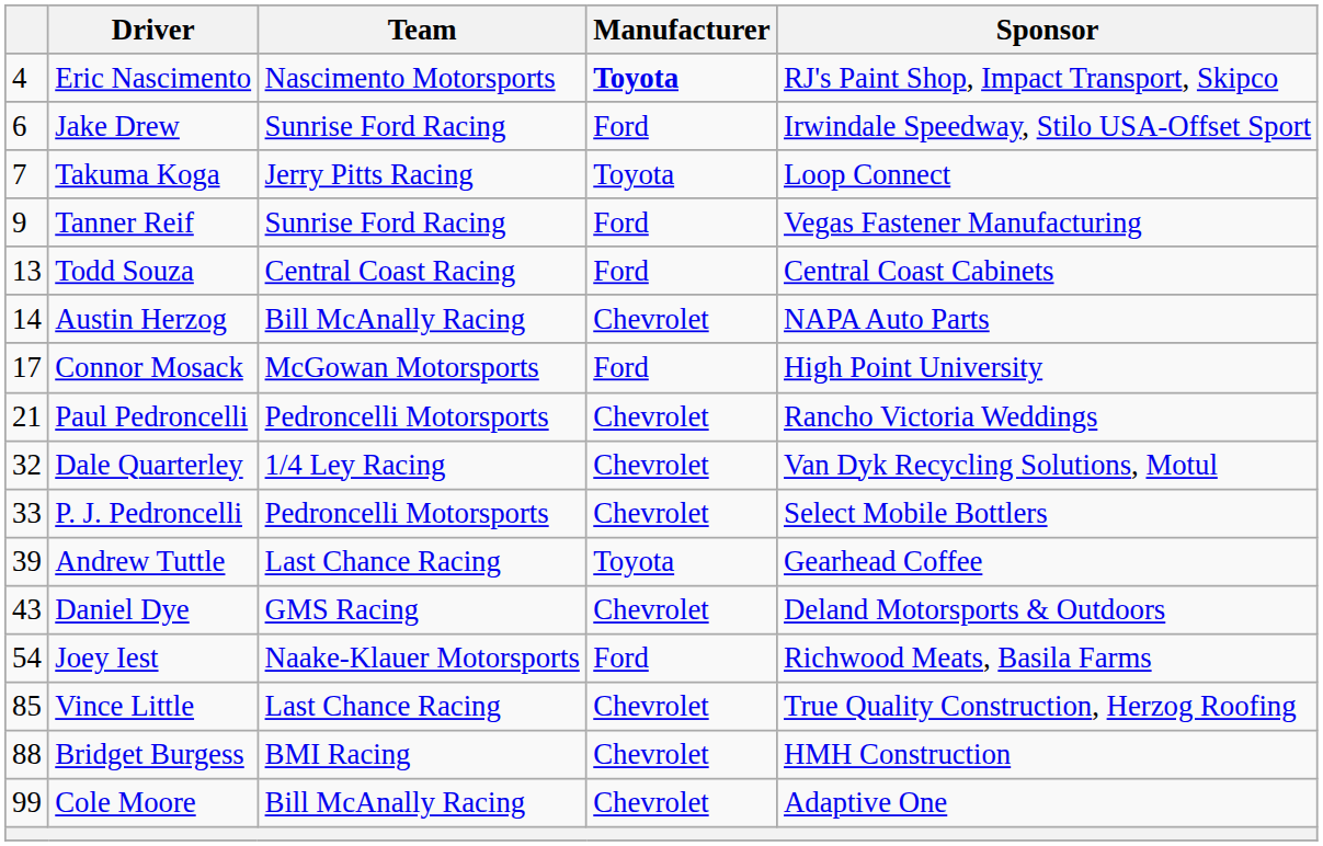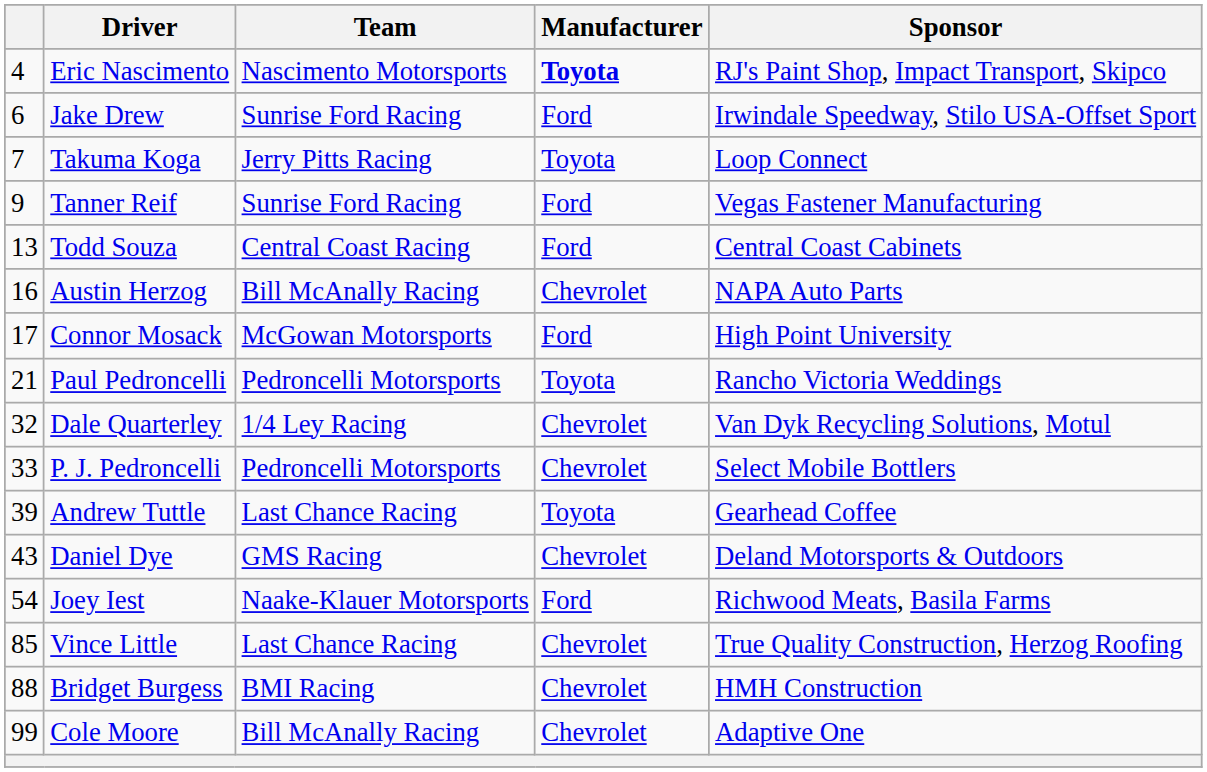Austin Herzog | column 1: 14 -> 16
Paul Pedroncelli | Manufacturer: Chevrolet -> Toyota
